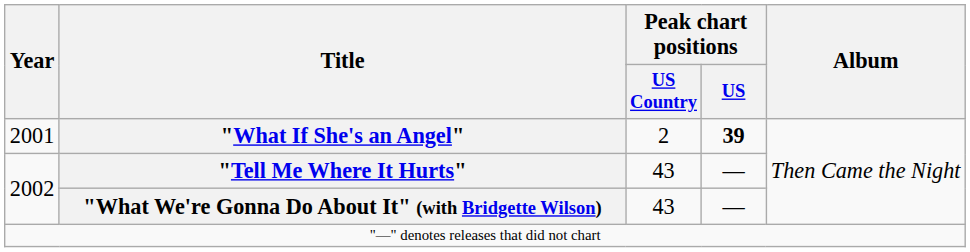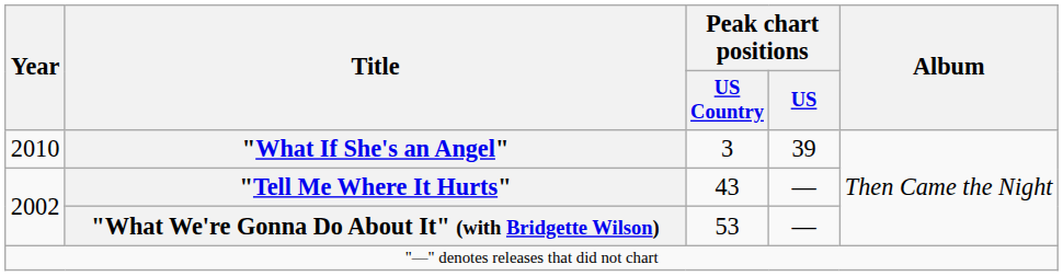"What If She's an Angel" | Year: 2001 -> 2010
"What If She's an Angel" | Peak chart positions / US Country: 2 -> 3
"What If She's an Angel" | Peak chart positions / US: bold -> normal
"What We're Gonna Do About It" (with Bridgette Wilson) | Peak chart positions / US Country: 43 -> 53
